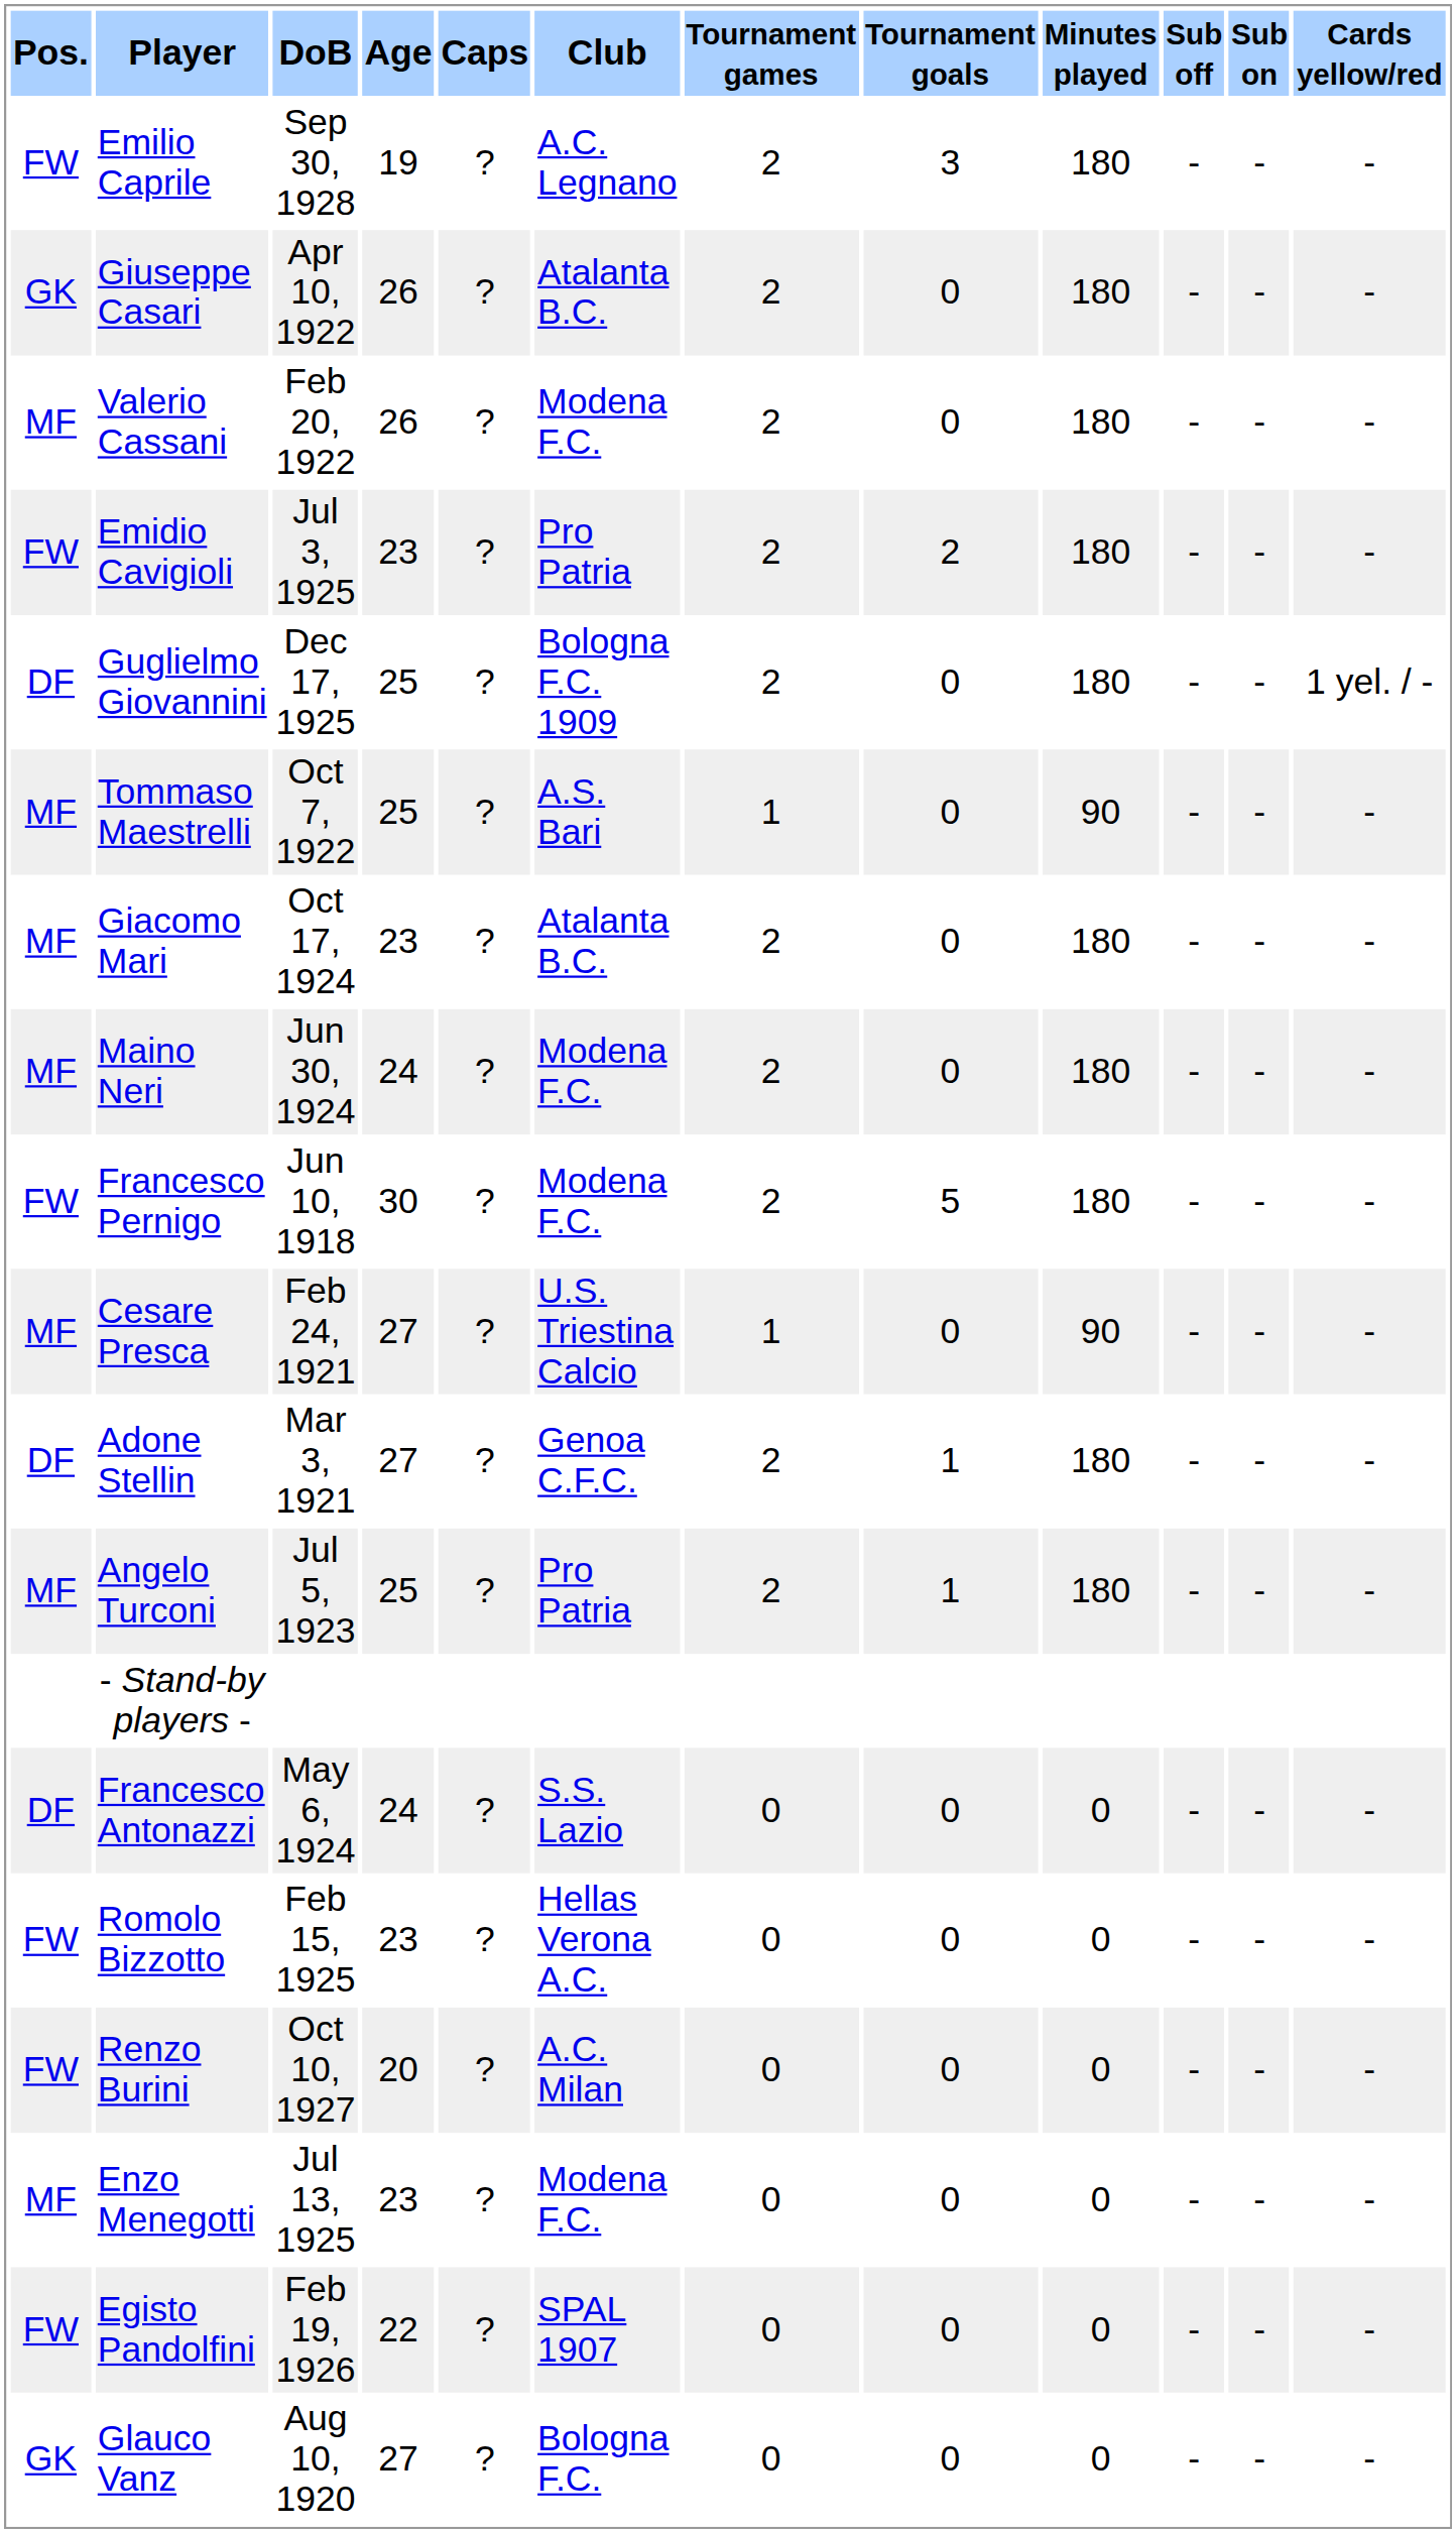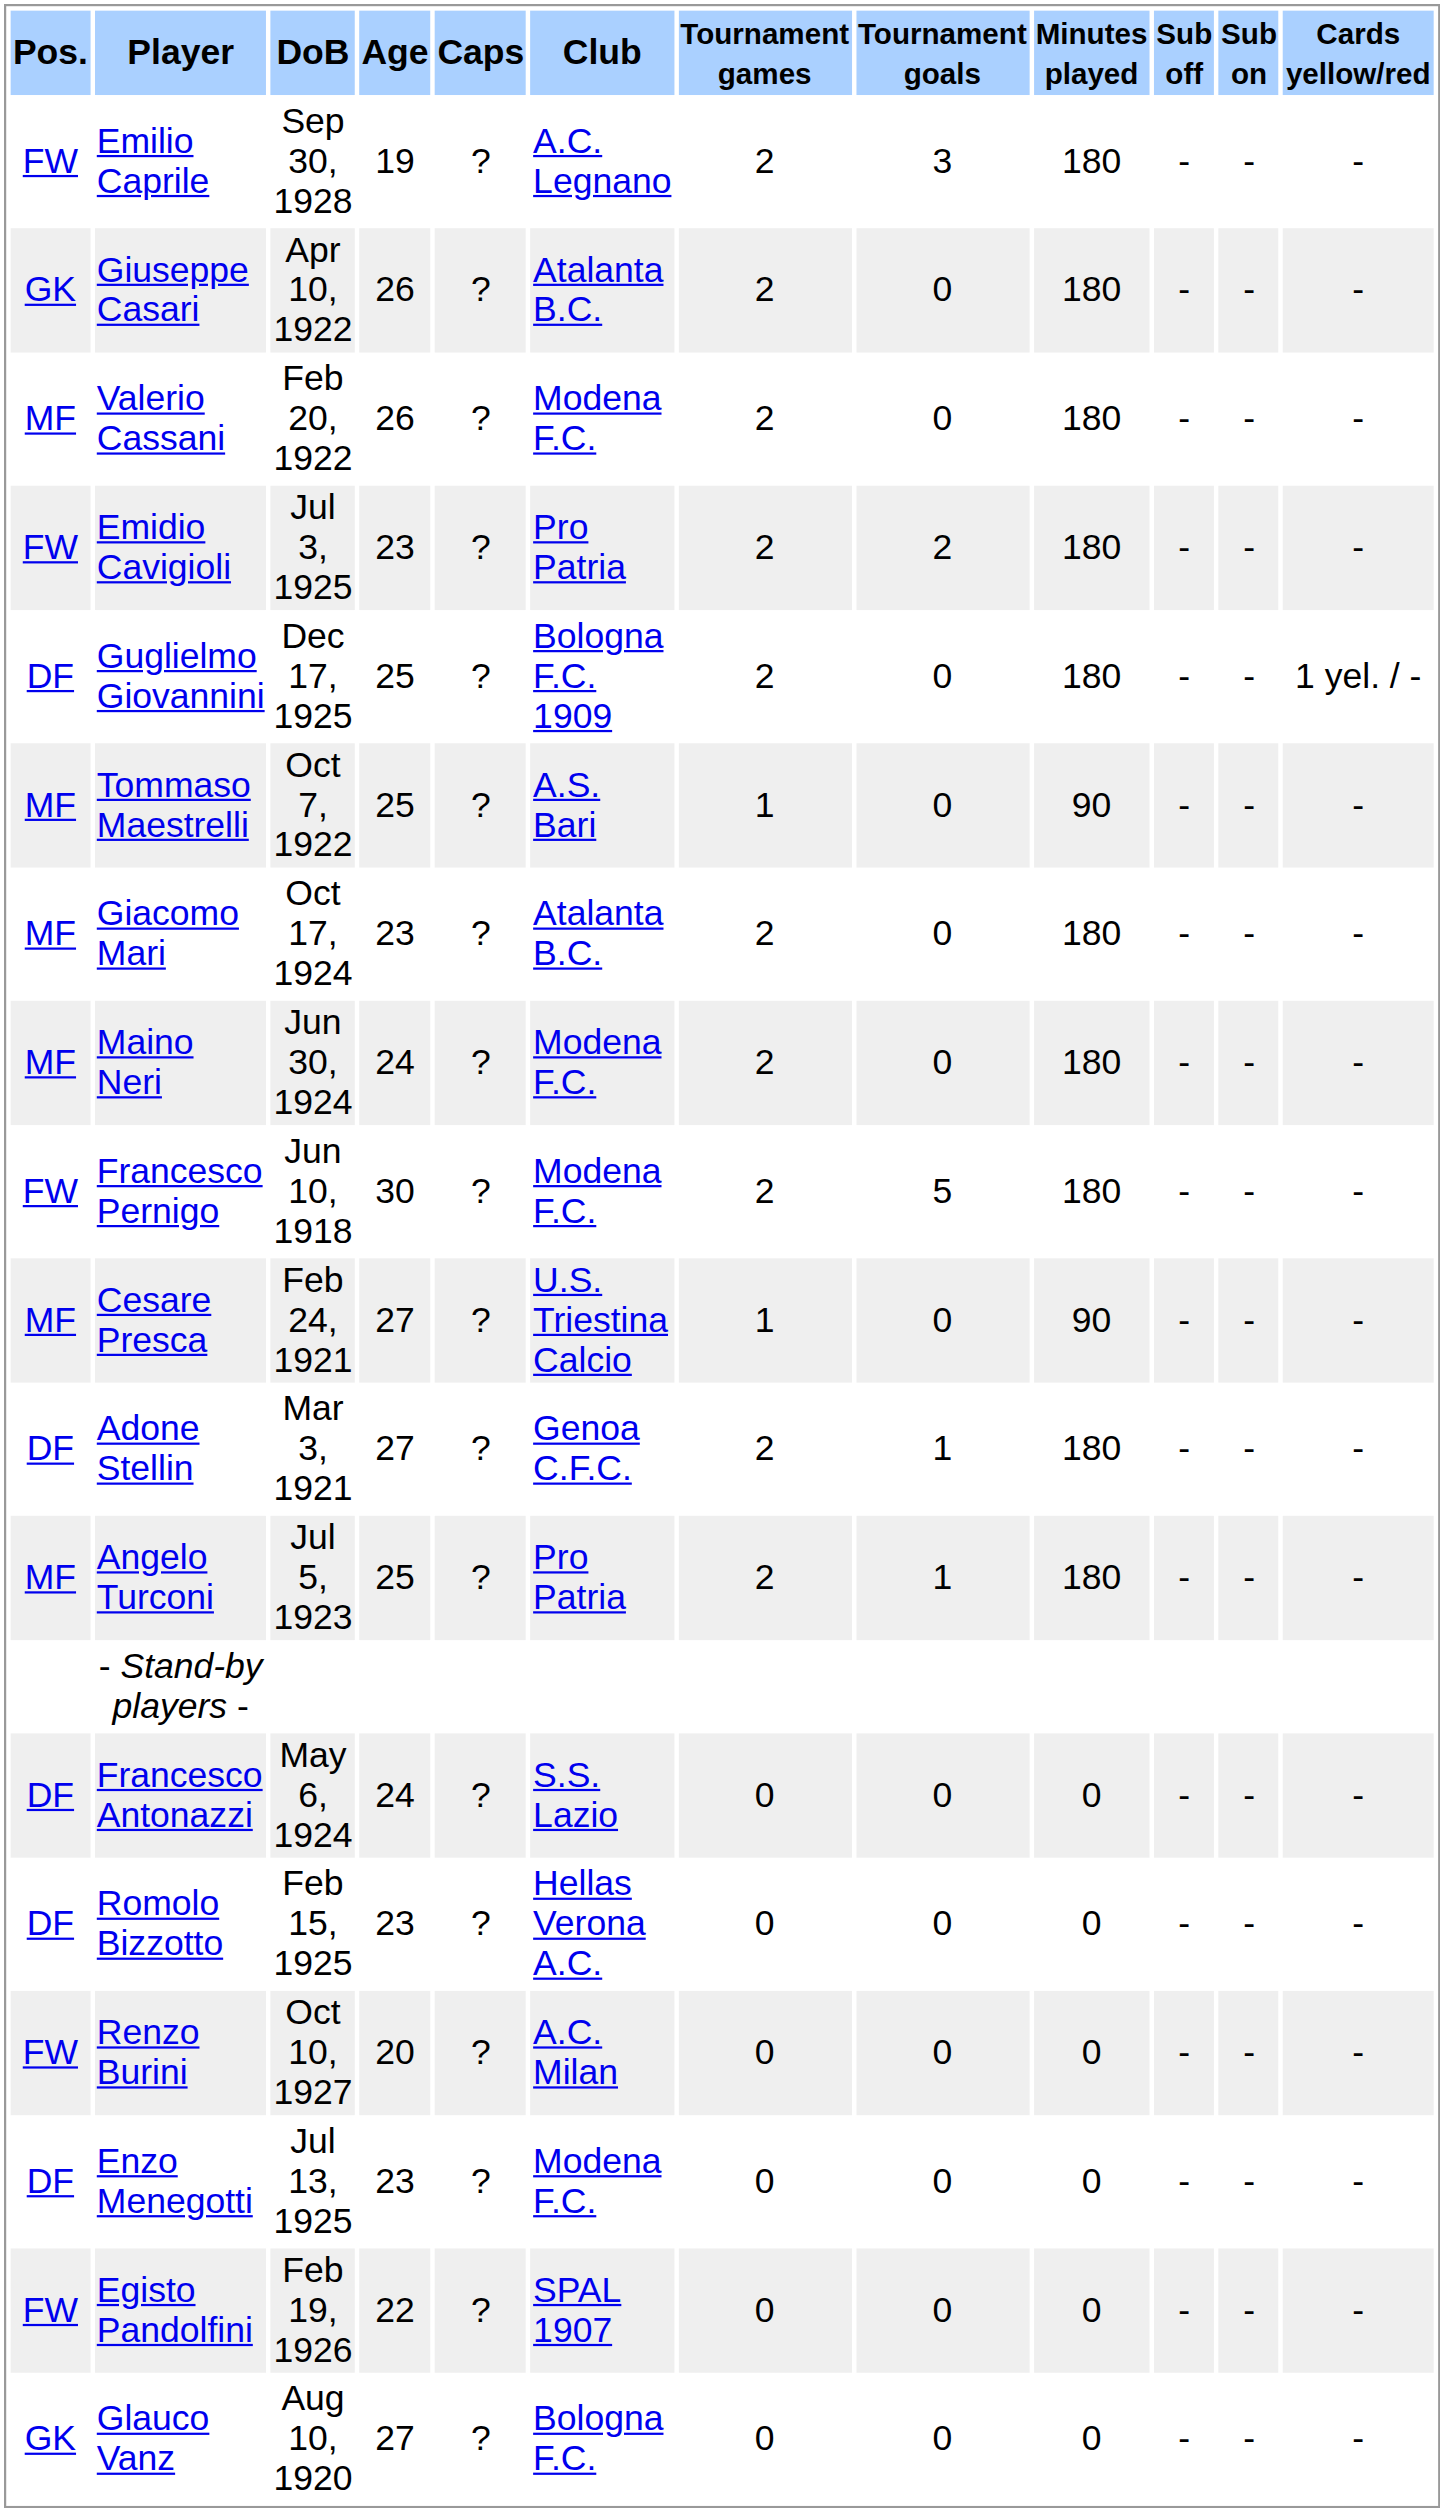Romolo Bizzotto | Pos.: FW -> DF
Enzo Menegotti | Pos.: MF -> DF
